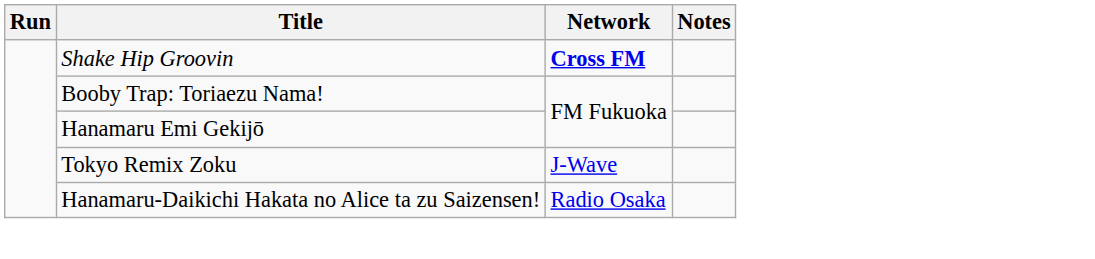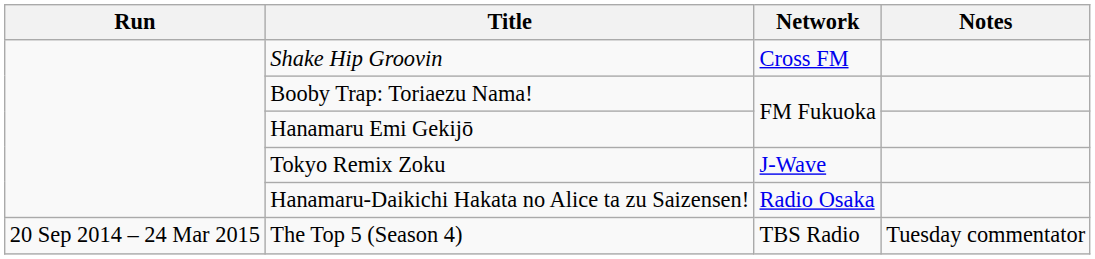Shake Hip Groovin | Network: bold -> normal
+ row: 20 Sep 2014 – 24 Mar 2015 | The Top 5 (Season 4) | TBS Radio | Tuesday commentator
